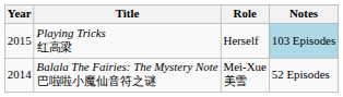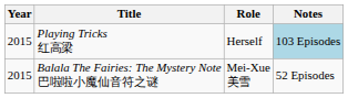Balala The Fairies: The Mystery Note 巴啦啦小魔仙音符之谜 | Year: 2014 -> 2015
